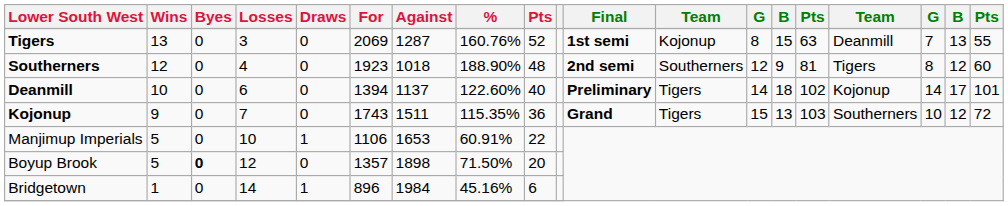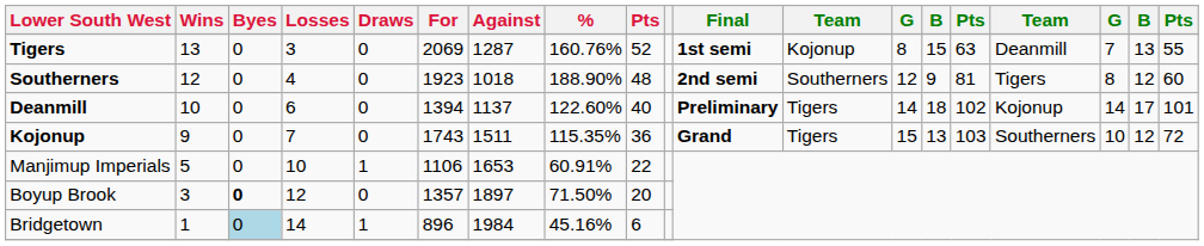Boyup Brook | Wins: 5 -> 3
Boyup Brook | Against: 1898 -> 1897
Bridgetown | Byes: no background -> lightblue background
